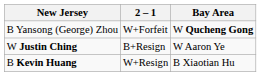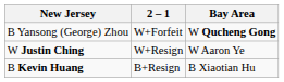W Justin Ching | 2 – 1: B+Resign -> W+Resign
B Kevin Huang | 2 – 1: W+Resign -> B+Resign
